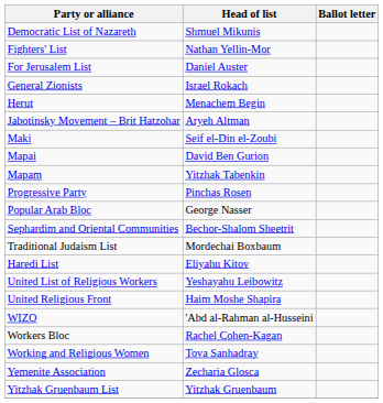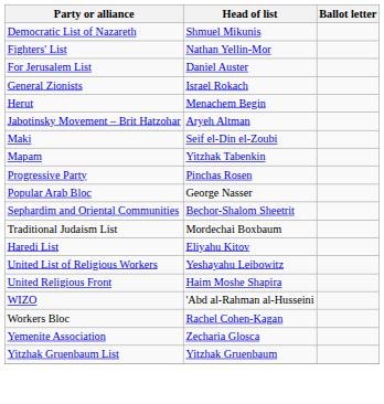- row: Mapai | David Ben Gurion
- row: Working and Religious Women | Tova Sanhadray
